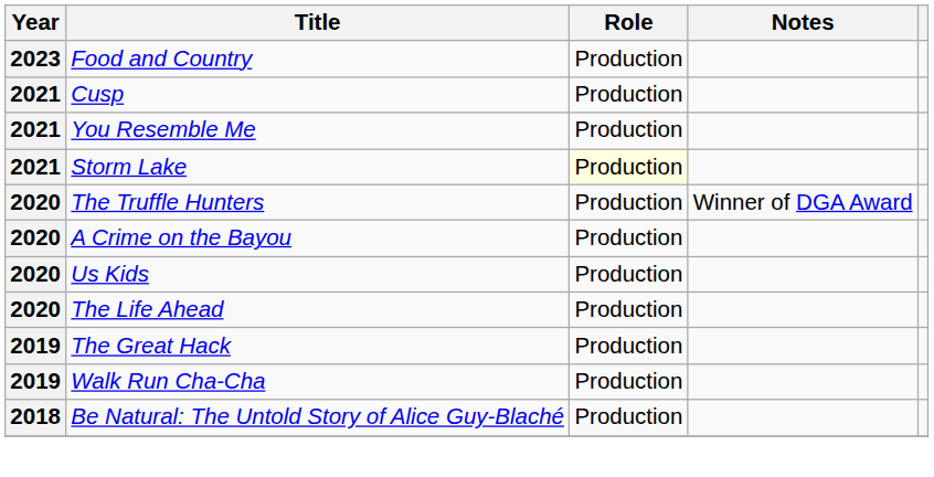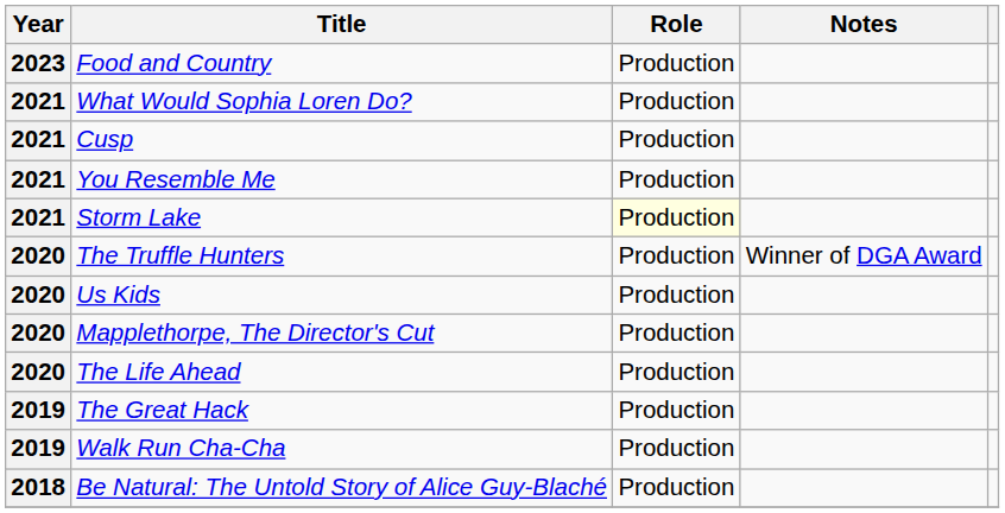+ row: 2021 | What Would Sophia Loren Do? | Production
- row: 2020 | A Crime on the Bayou | Production
+ row: 2020 | Mapplethorpe, The Director's Cut | Production
